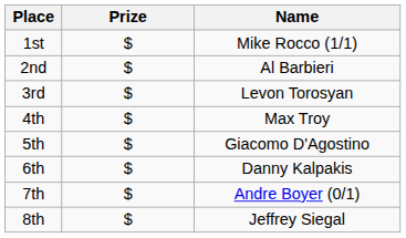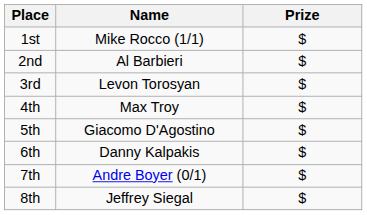columns swapped: Name <-> Prize
